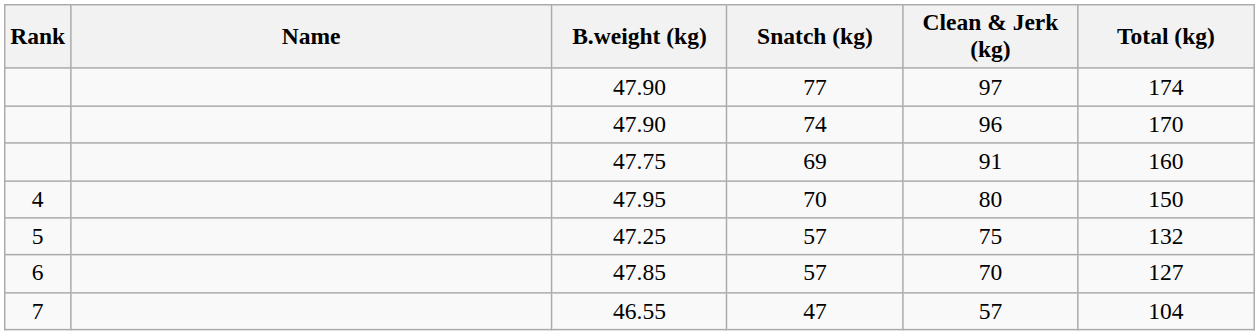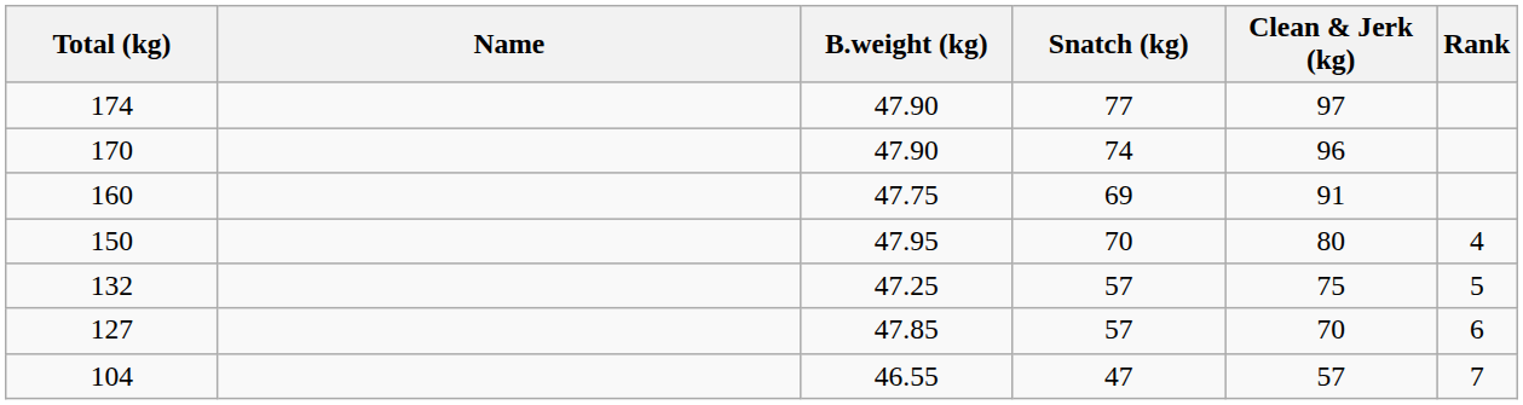columns swapped: Rank <-> Total (kg)
